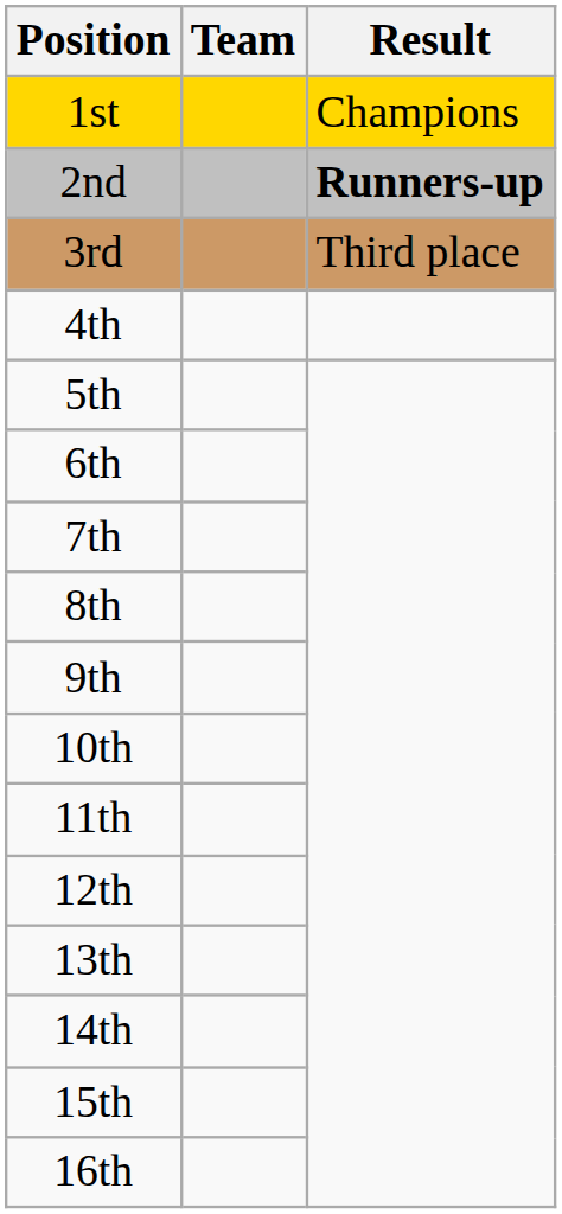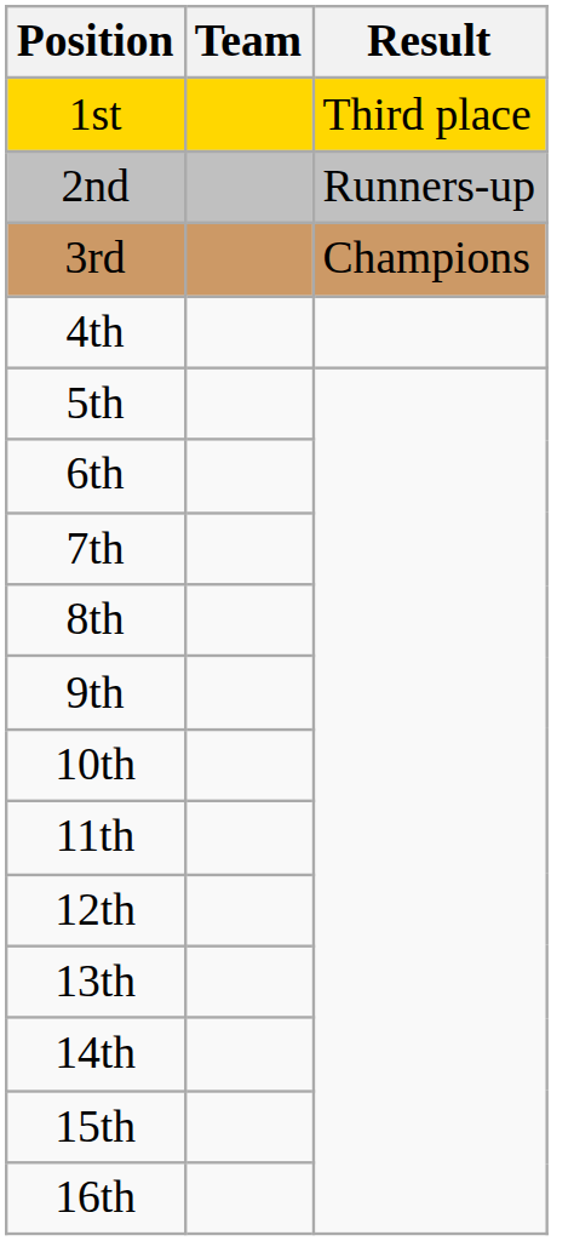1st | Result: Champions -> Third place
2nd | Result: bold -> normal
3rd | Result: Third place -> Champions
